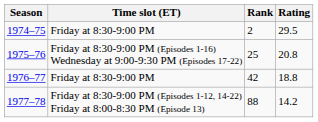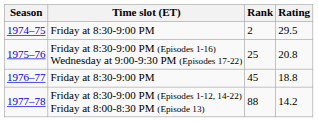1976–77 | Rank: 42 -> 45
